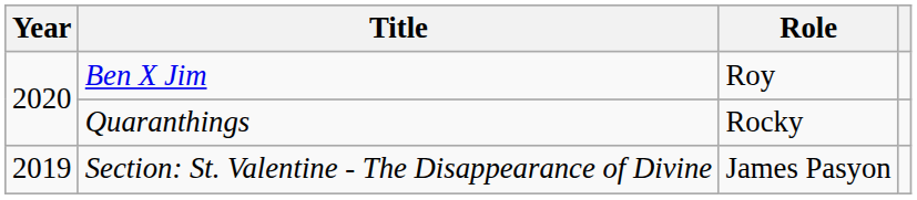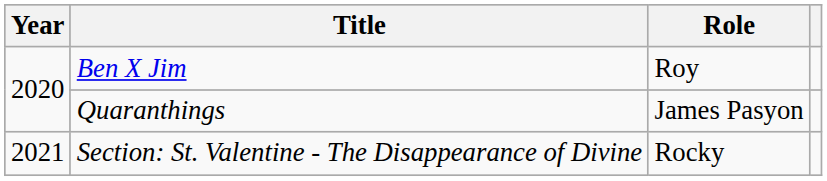Quaranthings | Role: Rocky -> James Pasyon
Section: St. Valentine - The Disappearance of Divine | Year: 2019 -> 2021
Section: St. Valentine - The Disappearance of Divine | Role: James Pasyon -> Rocky
